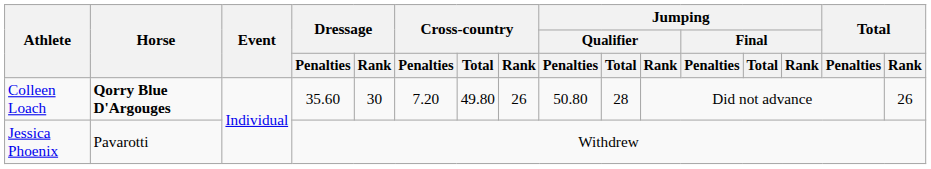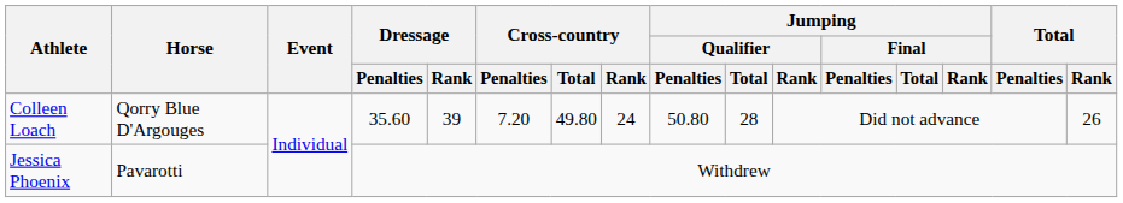Colleen Loach | Horse: bold -> normal
Colleen Loach | Dressage / Rank: 30 -> 39
Colleen Loach | Cross-country / Rank: 26 -> 24
